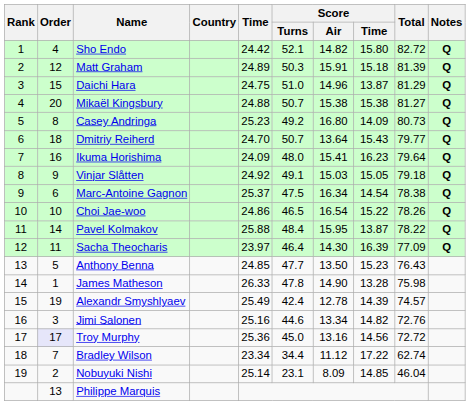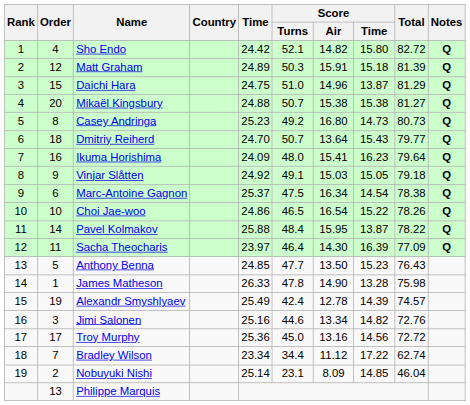Casey Andringa | Score / Time: 14.09 -> 14.73
Troy Murphy | Order: lavender background -> no background
